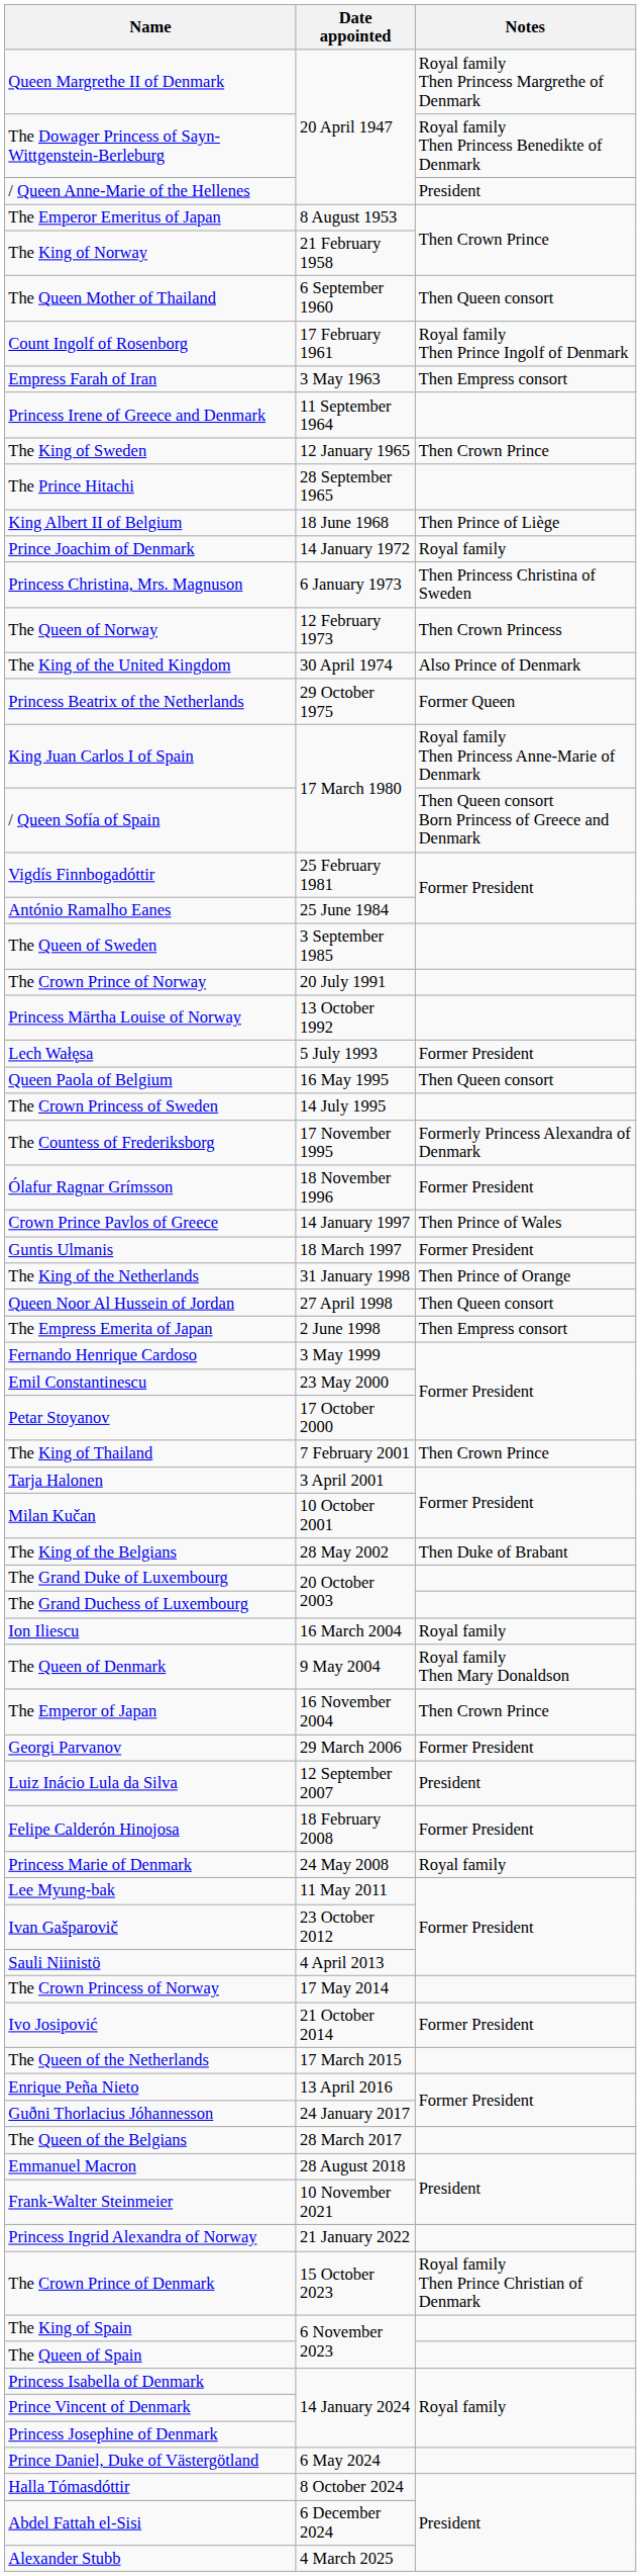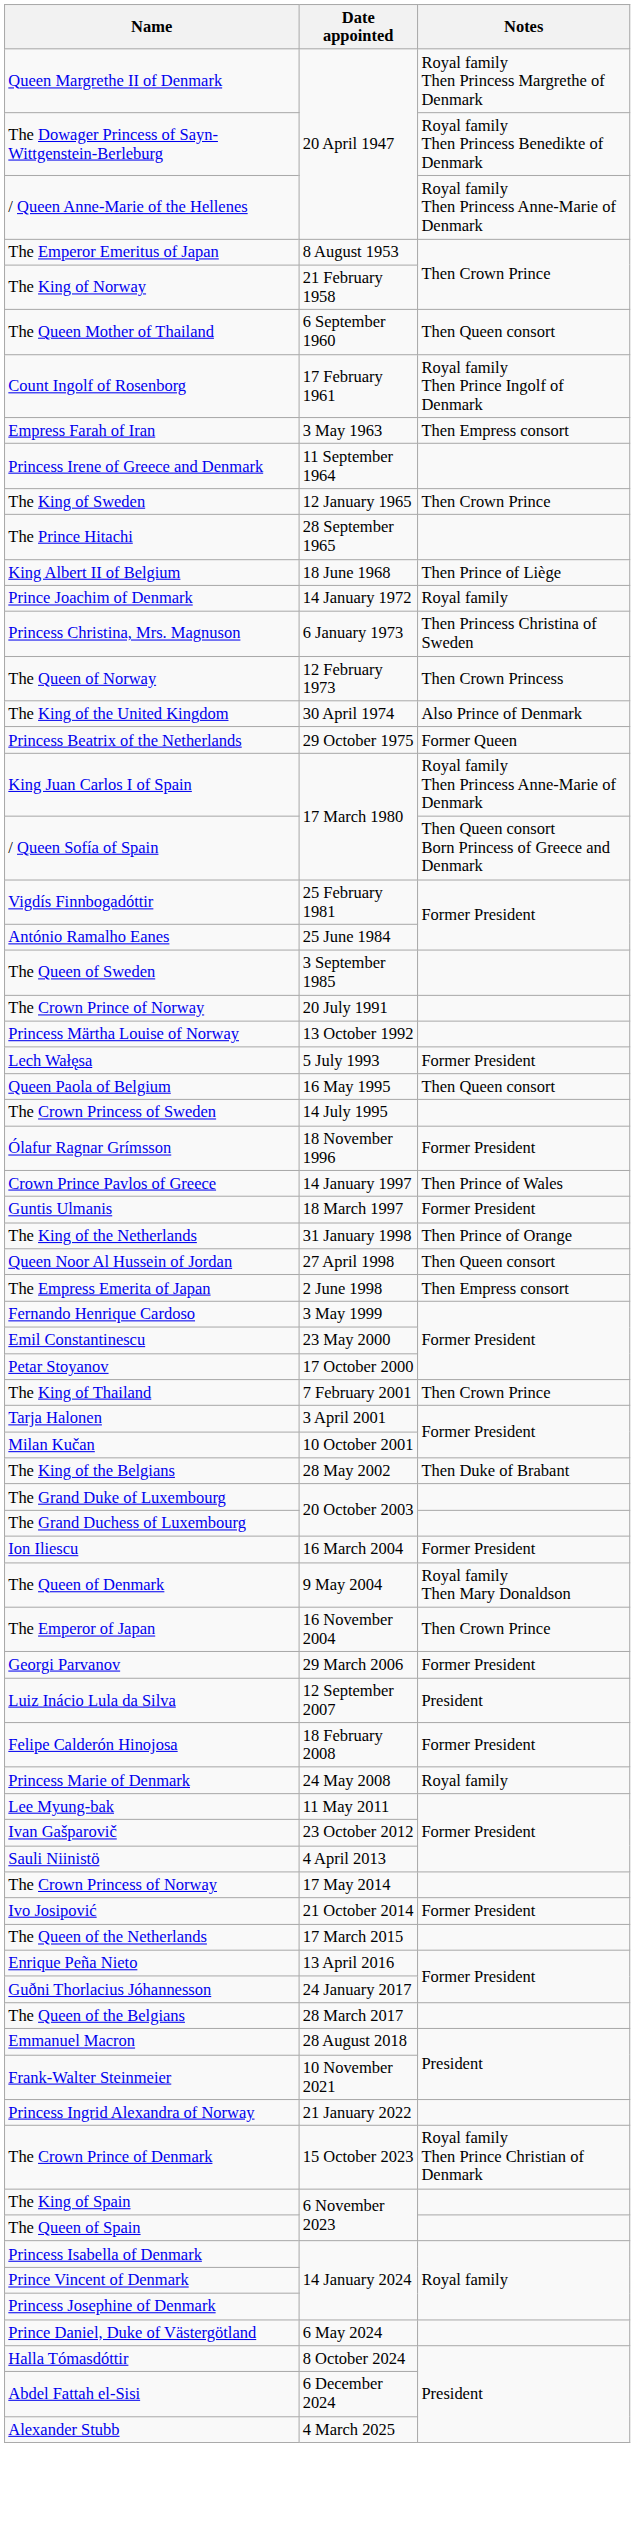/ Queen Anne-Marie of the Hellenes | Notes: President -> Royal family Then Princess Anne-Marie of Denmark
- row: The Countess of Frederiksborg | 17 November 1995 | Formerly Princess Alexandra of Denmark
Ion Iliescu | Notes: Royal family -> Former President
